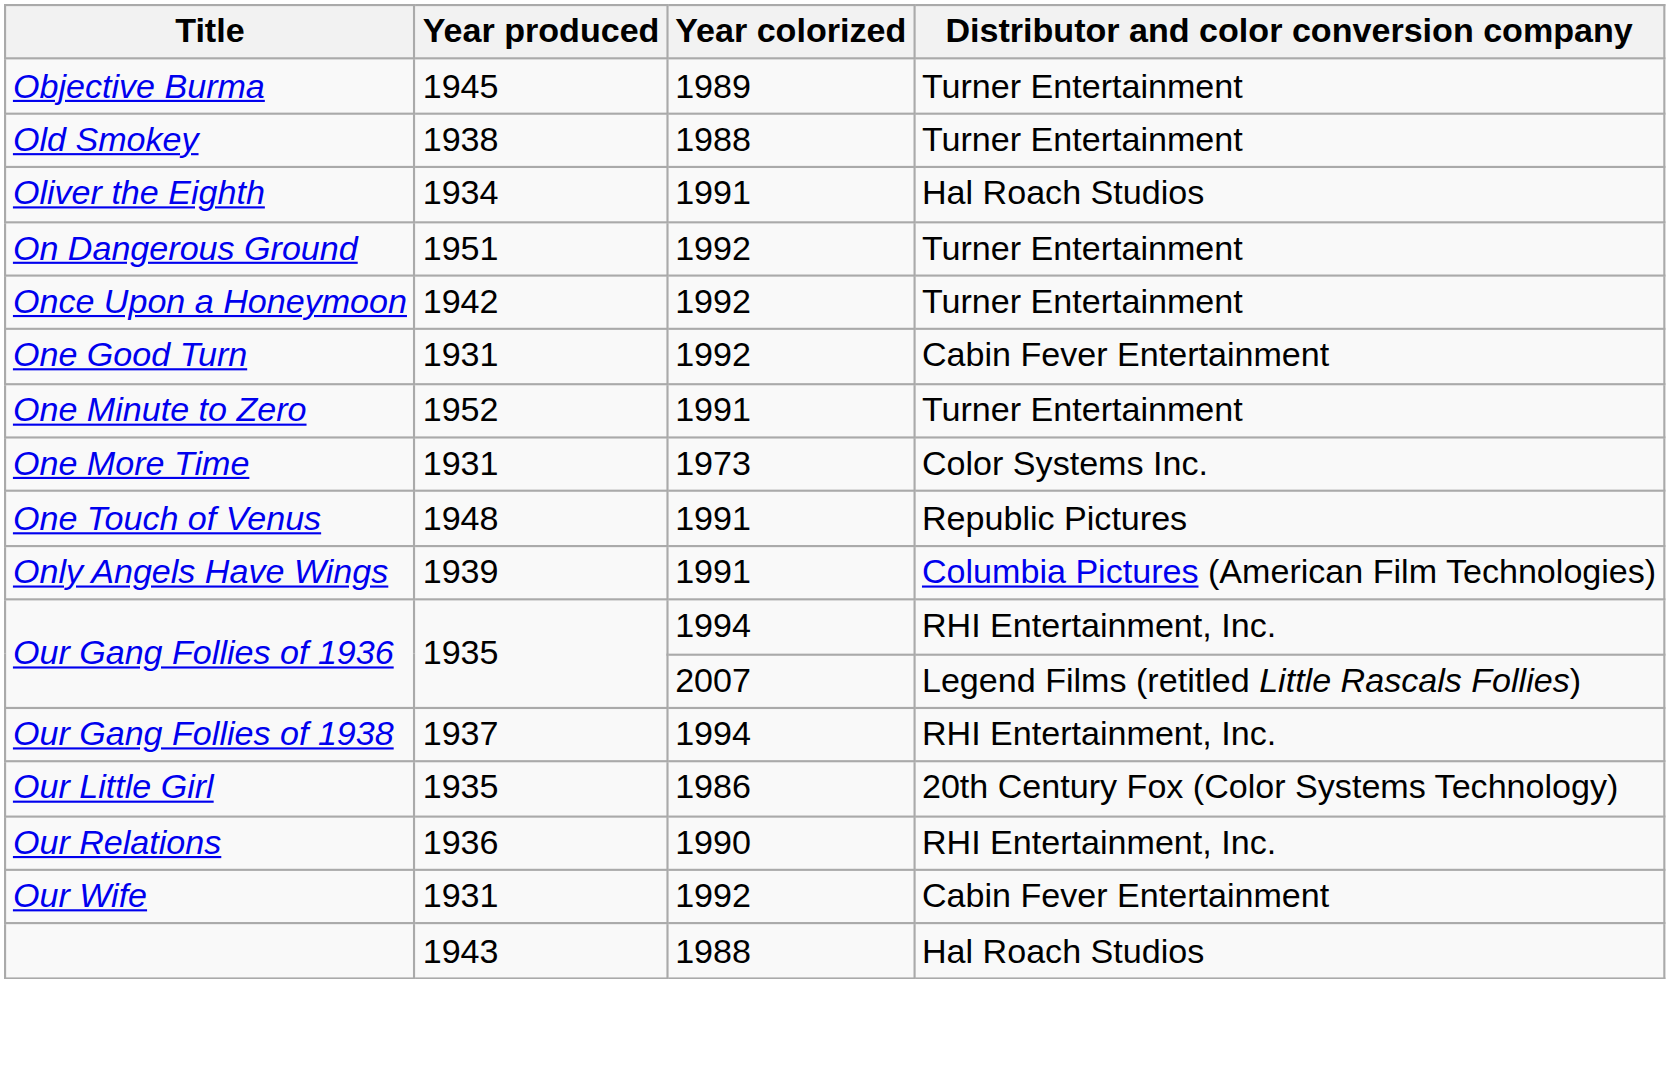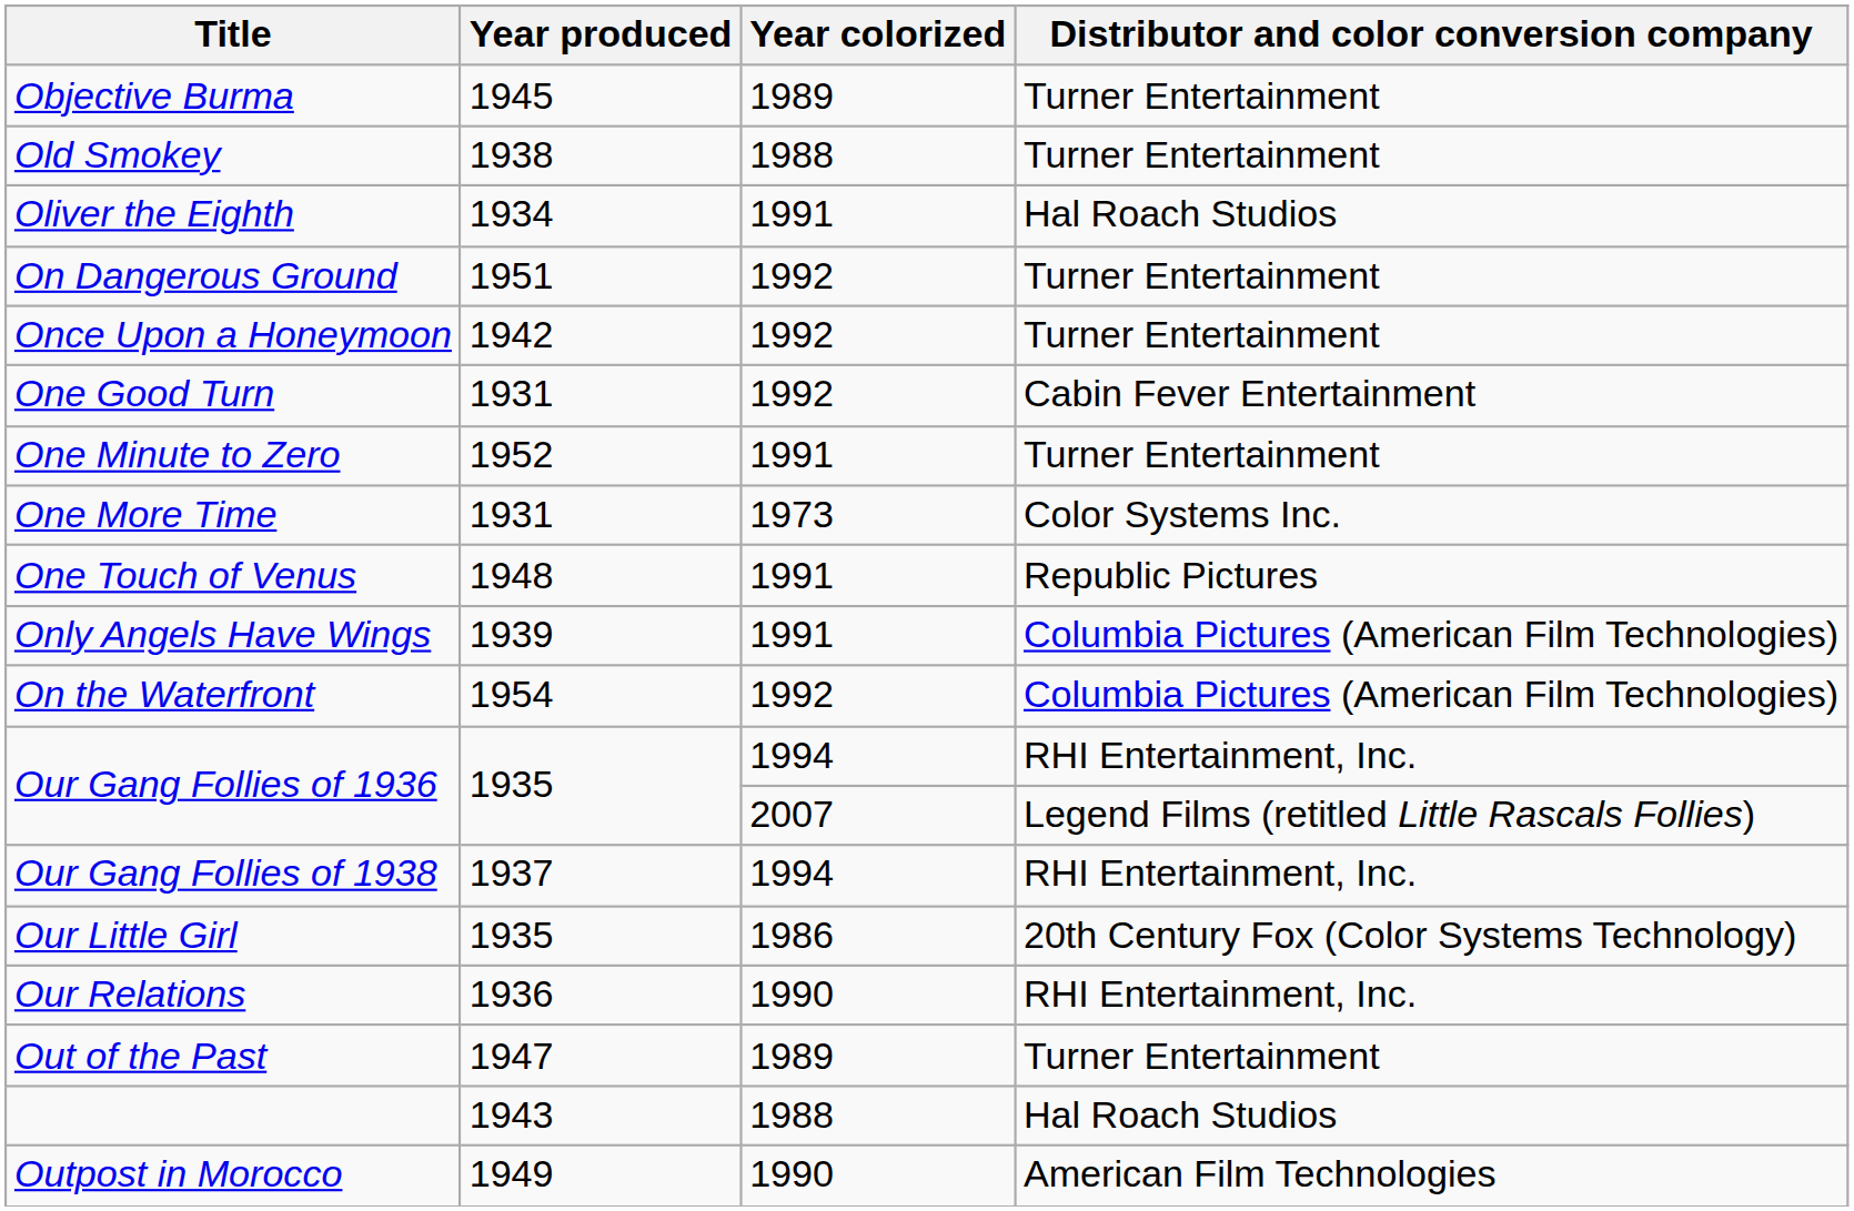+ row: On the Waterfront | 1954 | 1992 | Columbia Pictures (American Film Technologies)
- row: Our Wife | 1931 | 1992 | Cabin Fever Entertainment
+ row: Out of the Past | 1947 | 1989 | Turner Entertainment
+ row: Outpost in Morocco | 1949 | 1990 | American Film Technologies
